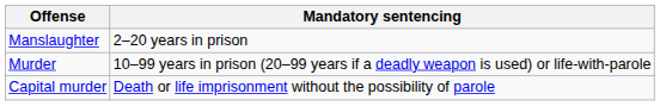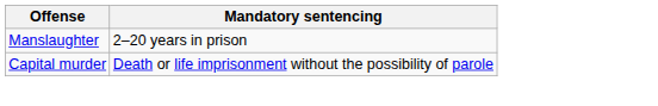- row: Murder | 10–99 years in prison (20–99 years if a deadly weapon is used) or life-with-parole
